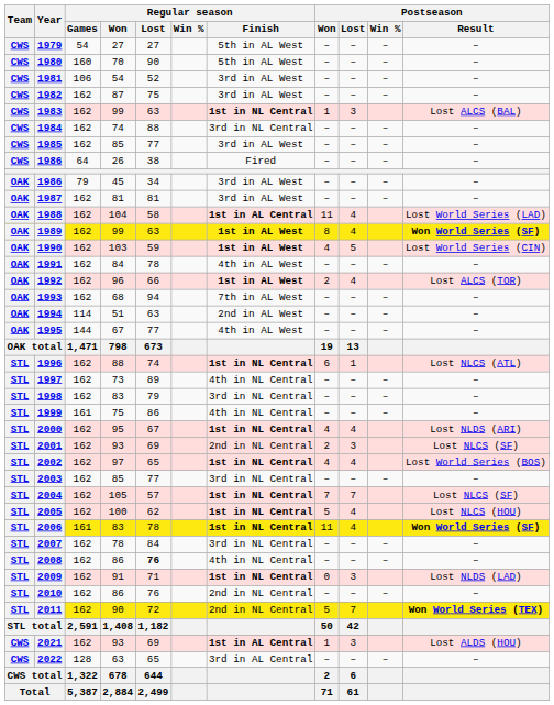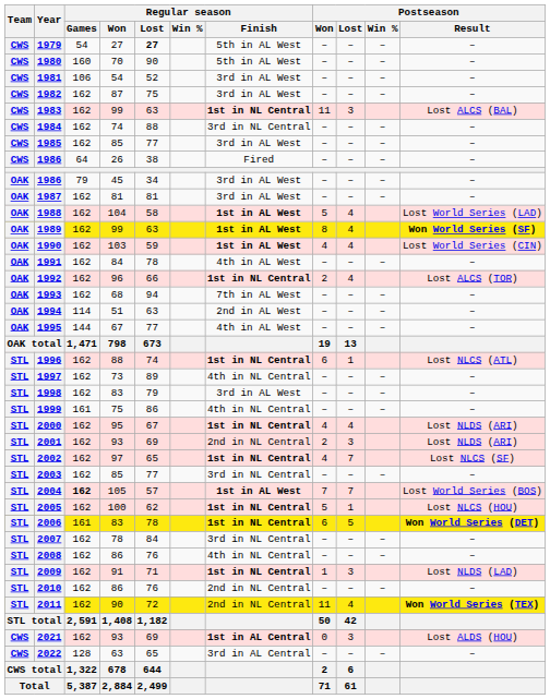1979 | Regular season / Lost: normal -> bold
1983 | Postseason / Won: 1 -> 11
1988 | Regular season / Finish: 1st in AL Central -> 1st in AL West
1988 | Postseason / Won: 11 -> 5
1990 | Postseason / Lost: 5 -> 4
1992 | Regular season / Finish: 1st in AL West -> 1st in NL Central
1998 | Regular season / Finish: 3rd in NL Central -> 3rd in AL West
2001 | Postseason / Result: Lost NLCS (SF) -> Lost NLDS (ARI)
2002 | Postseason / Lost: 4 -> 7
2002 | Postseason / Result: Lost World Series (BOS) -> Lost NLCS (SF)
2004 | Regular season / Games: normal -> bold
2004 | Regular season / Finish: 1st in NL Central -> 1st in AL West
2004 | Postseason / Result: Lost NLCS (SF) -> Lost World Series (BOS)
2005 | Postseason / Lost: 4 -> 1
2006 | Postseason / Won: 11 -> 6
2006 | Postseason / Lost: 4 -> 5
2006 | Postseason / Result: Won World Series (SF) -> Won World Series (DET)
2008 | Regular season / Lost: bold -> normal
2009 | Postseason / Won: 0 -> 1
2011 | Postseason / Won: 5 -> 11
2011 | Postseason / Lost: 7 -> 4
2021 | Postseason / Won: 1 -> 0
